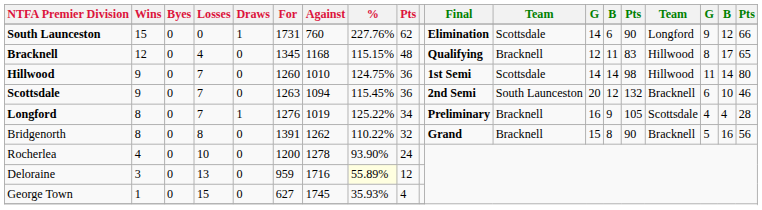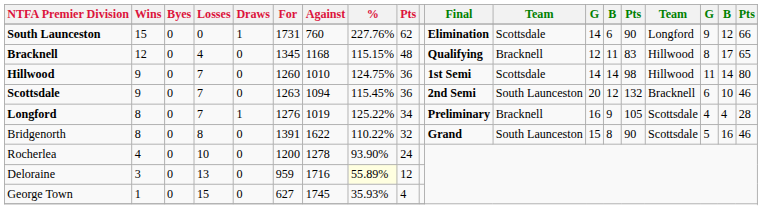Bridgenorth | Against: 1262 -> 1622
Bridgenorth | column 12: Bracknell -> South Launceston
Bridgenorth | column 16: Bracknell -> Scottsdale
Bridgenorth | column 19: 56 -> 46
